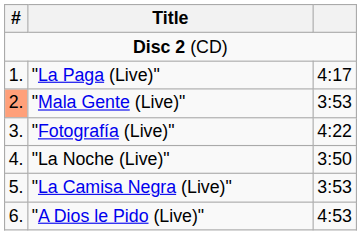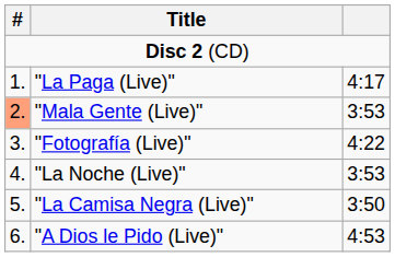"La Noche (Live)" | column 3: 3:50 -> 3:53
"La Camisa Negra (Live)" | column 3: 3:53 -> 3:50
